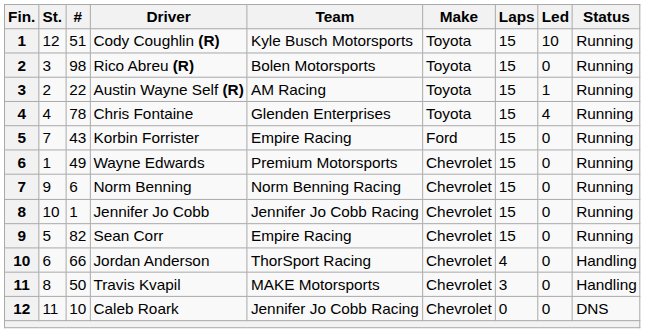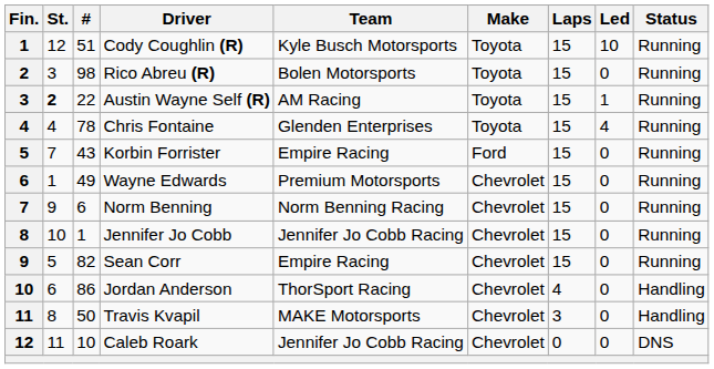Austin Wayne Self (R) | St.: normal -> bold
Jordan Anderson | #: 66 -> 86
